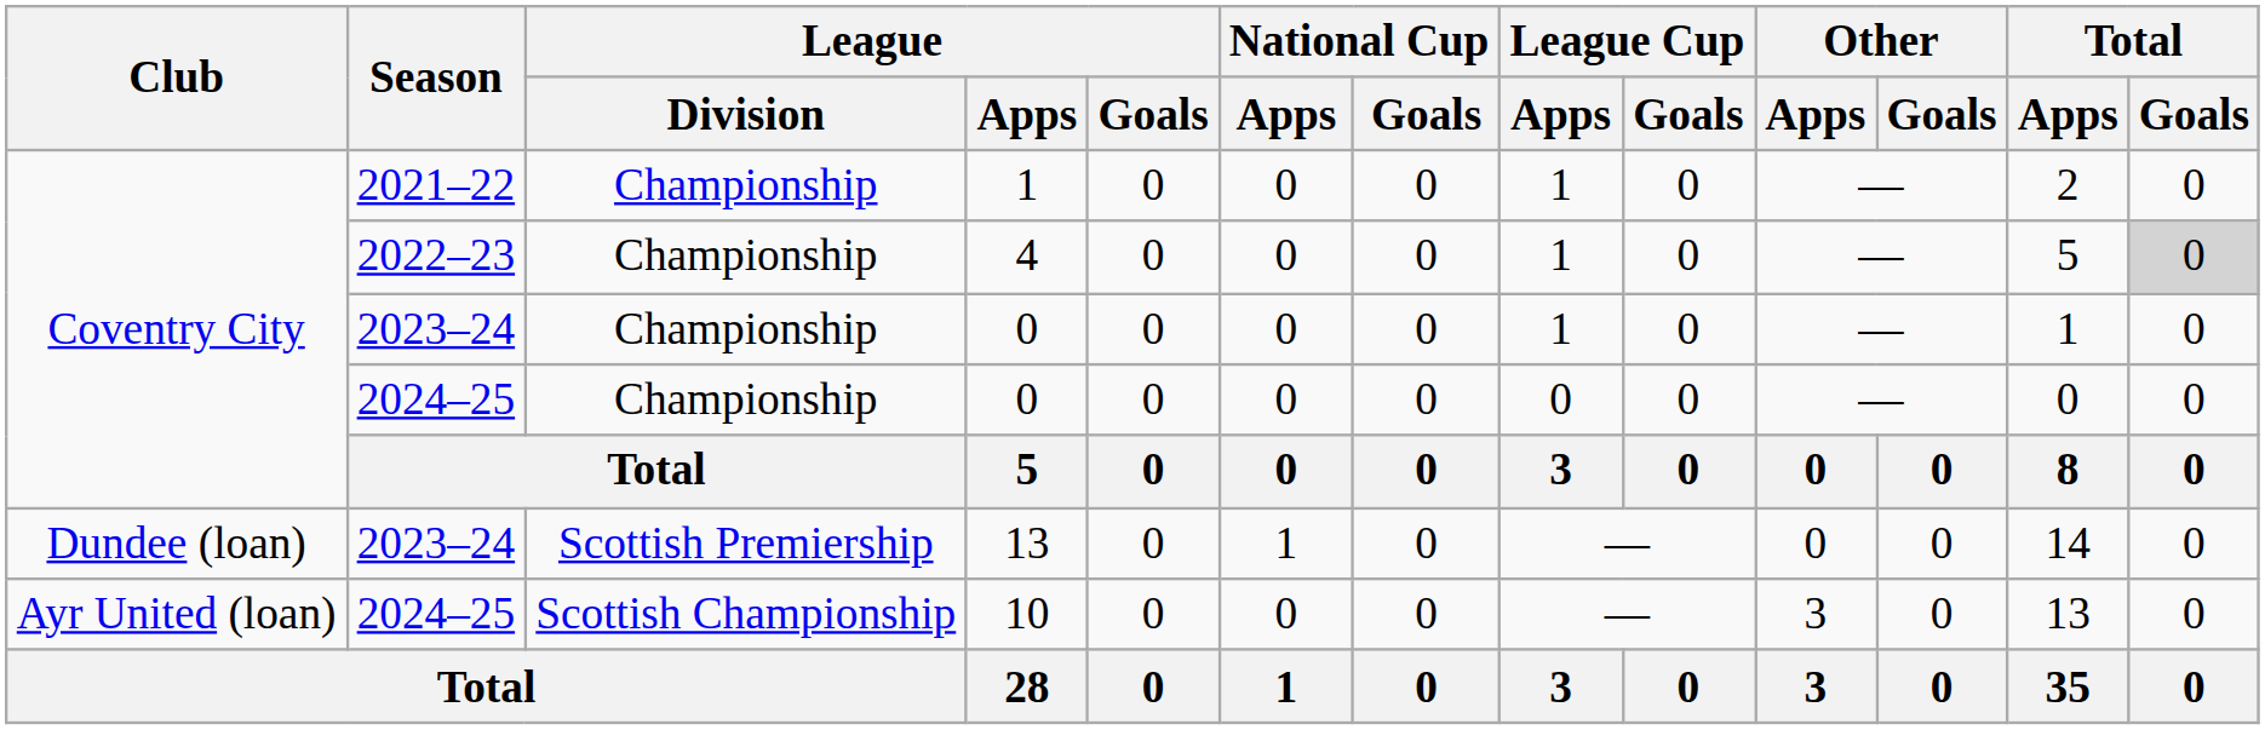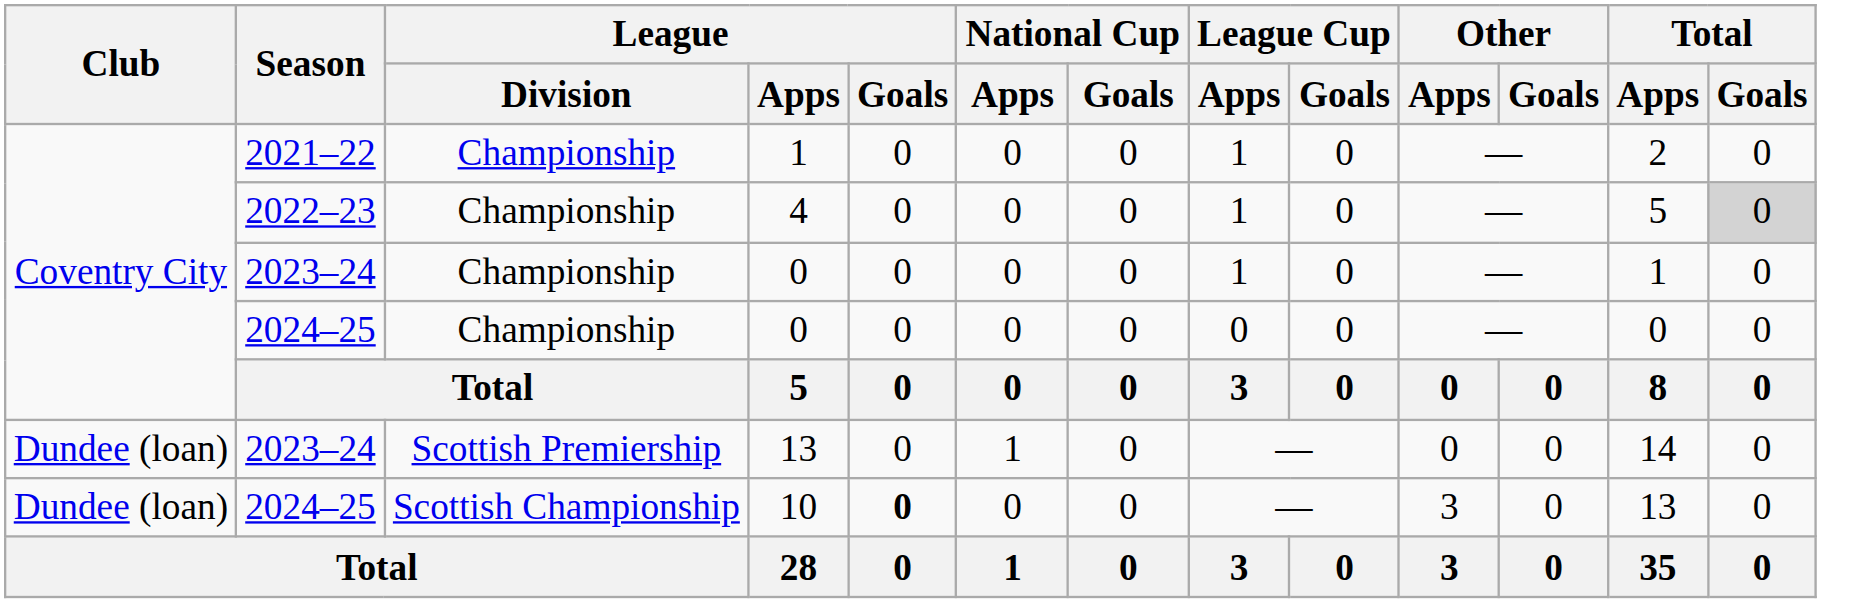10 | Club: Ayr United (loan) -> Dundee (loan)
10 | League / Goals: normal -> bold
